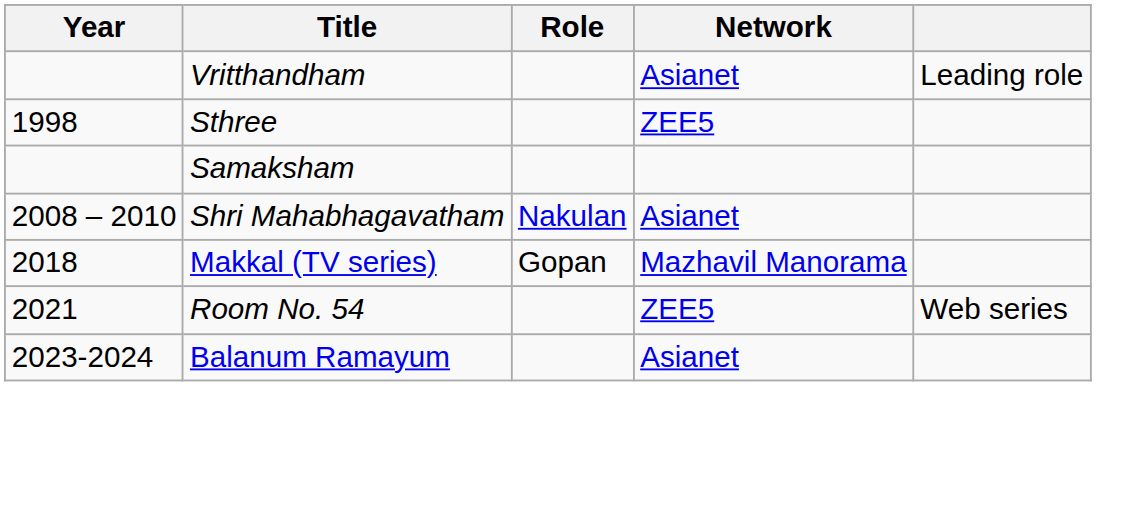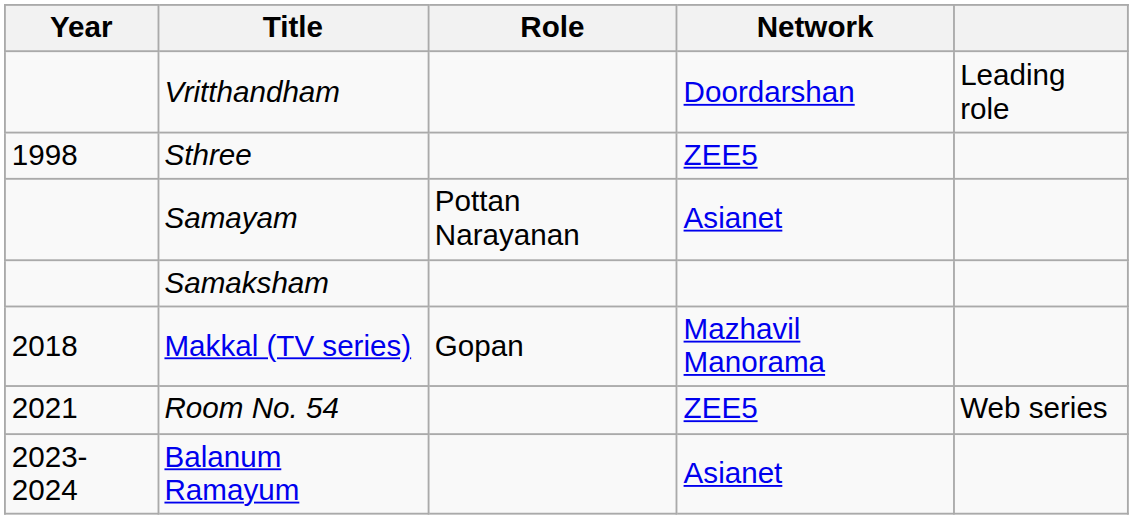Vritthandham | Network: Asianet -> Doordarshan
+ row: Samayam | Pottan Narayanan | Asianet
- row: 2008 – 2010 | Shri Mahabhagavatham | Nakulan | Asianet
